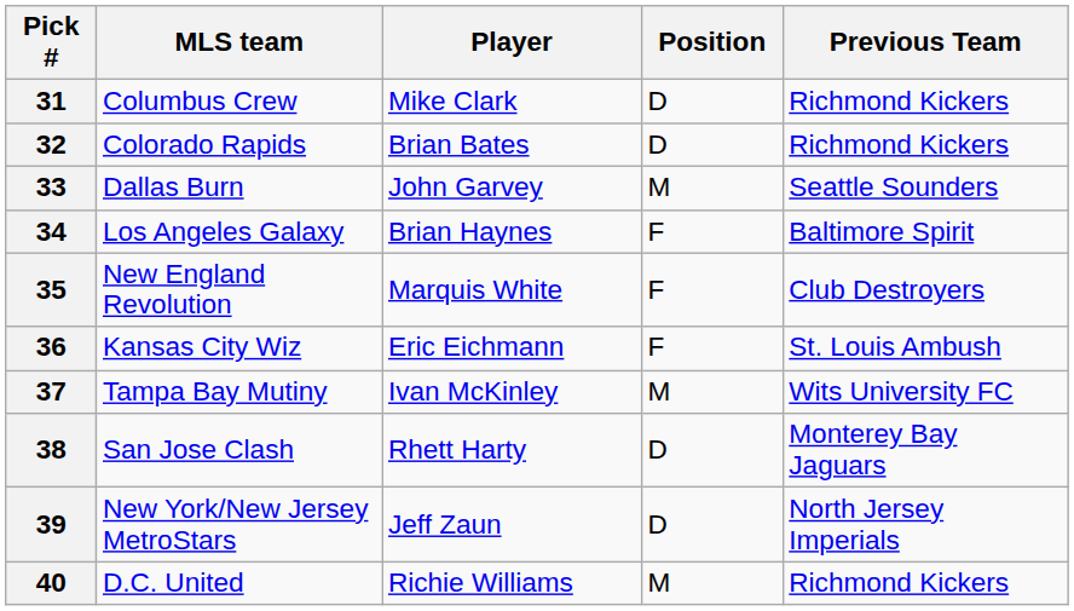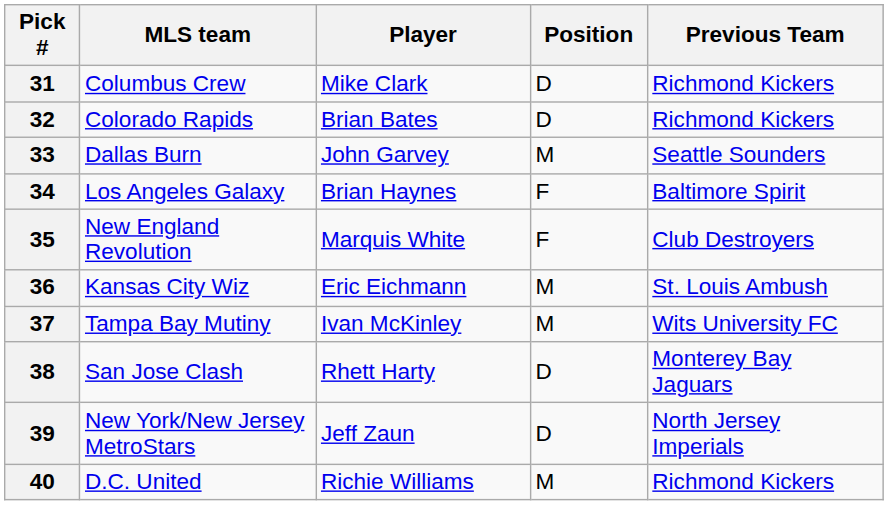36 | Position: F -> M
